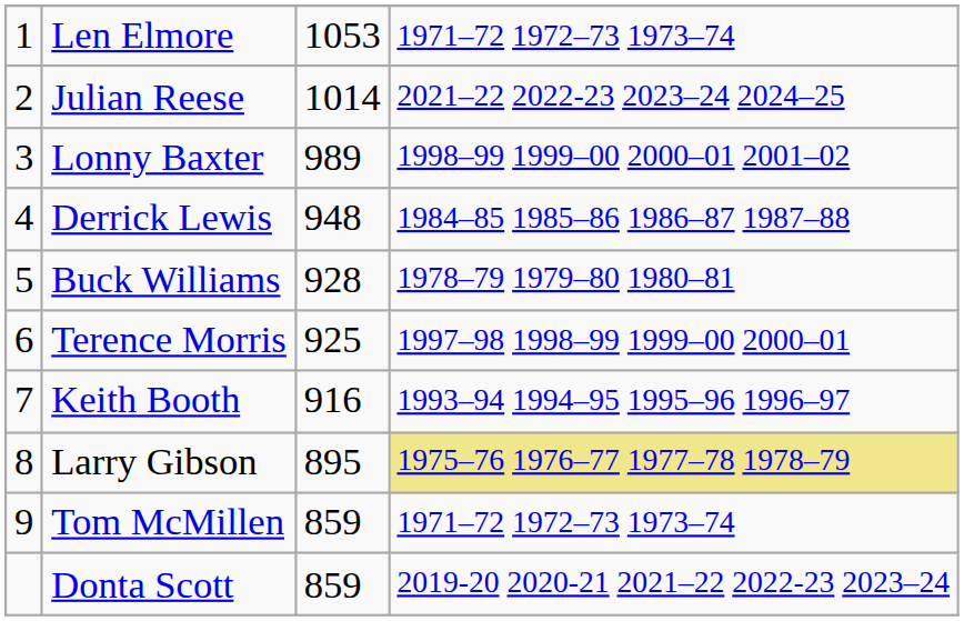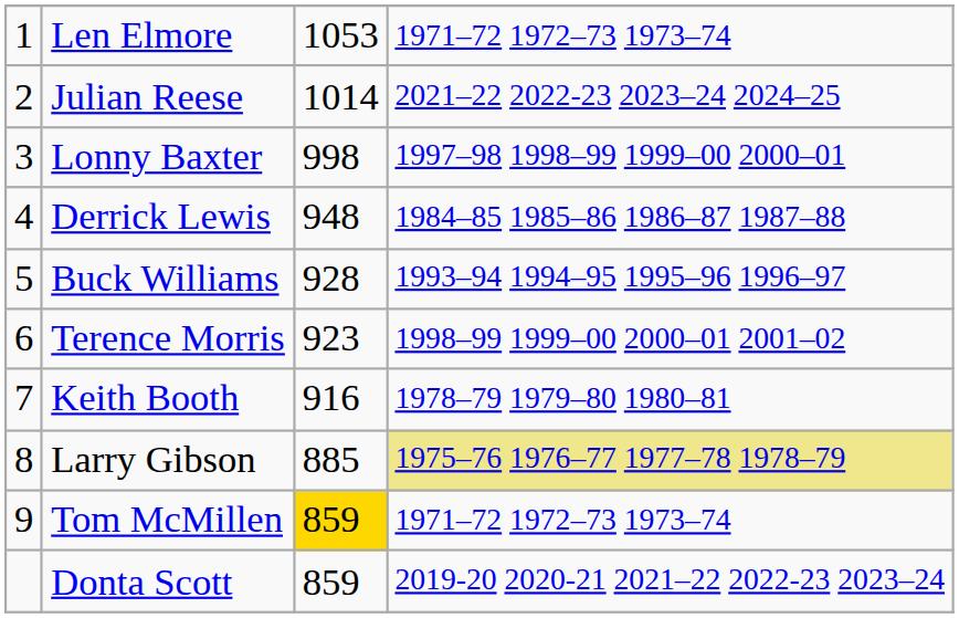Lonny Baxter | column 3: 989 -> 998
Lonny Baxter | column 4: 1998–99 1999–00 2000–01 2001–02 -> 1997–98 1998–99 1999–00 2000–01
Buck Williams | column 4: 1978–79 1979–80 1980–81 -> 1993–94 1994–95 1995–96 1996–97
Terence Morris | column 3: 925 -> 923
Terence Morris | column 4: 1997–98 1998–99 1999–00 2000–01 -> 1998–99 1999–00 2000–01 2001–02
Keith Booth | column 4: 1993–94 1994–95 1995–96 1996–97 -> 1978–79 1979–80 1980–81
Larry Gibson | column 3: 895 -> 885
Tom McMillen | column 3: no background -> gold background
